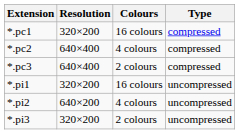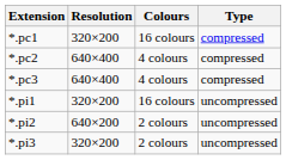*.pc3 | Colours: 2 colours -> 4 colours
*.pi2 | Colours: 4 colours -> 2 colours
